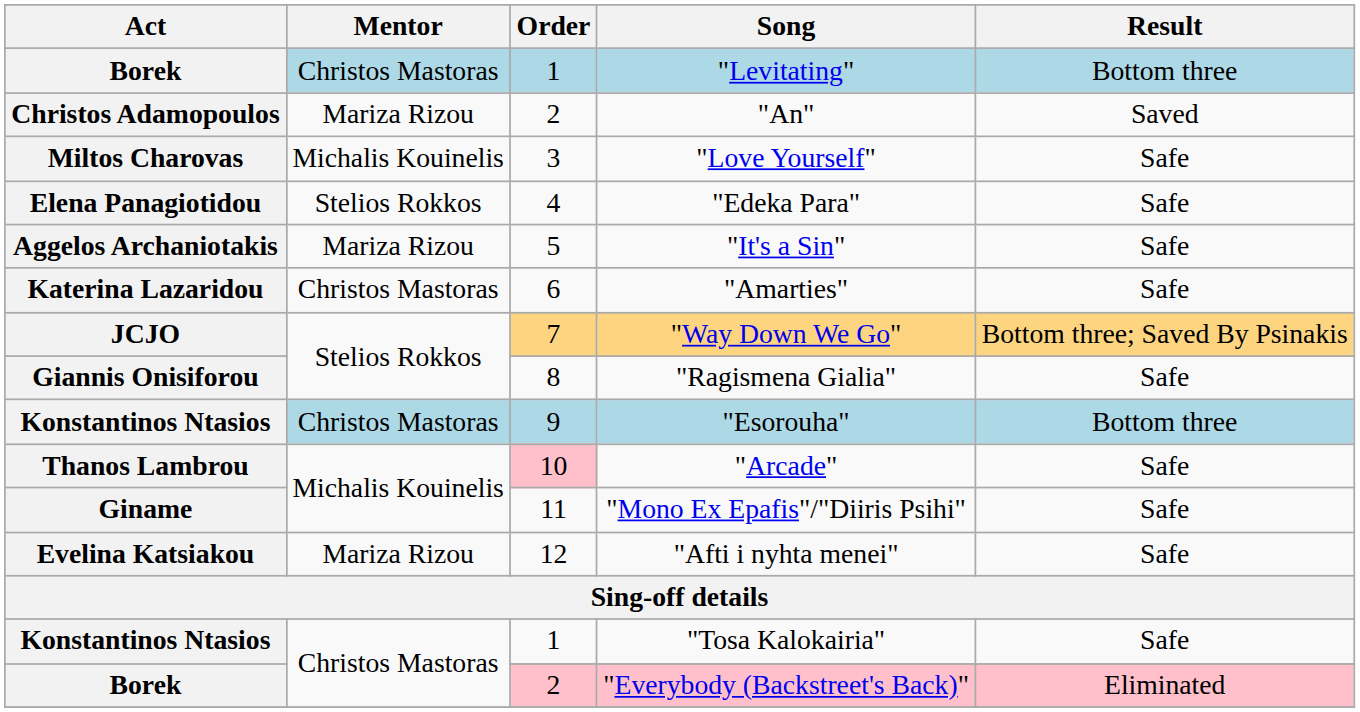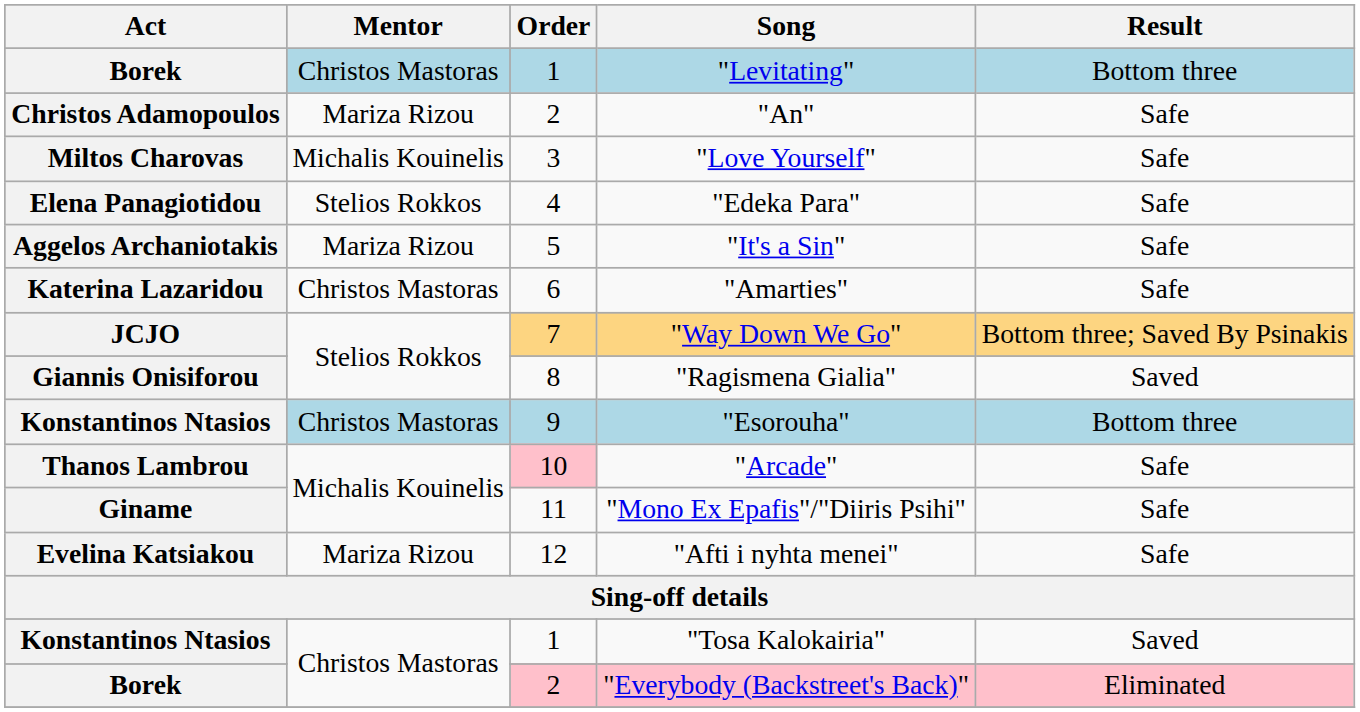"An" | Result: Saved -> Safe
"Ragismena Gialia" | Result: Safe -> Saved
"Tosa Kalokairia" | Result: Safe -> Saved
